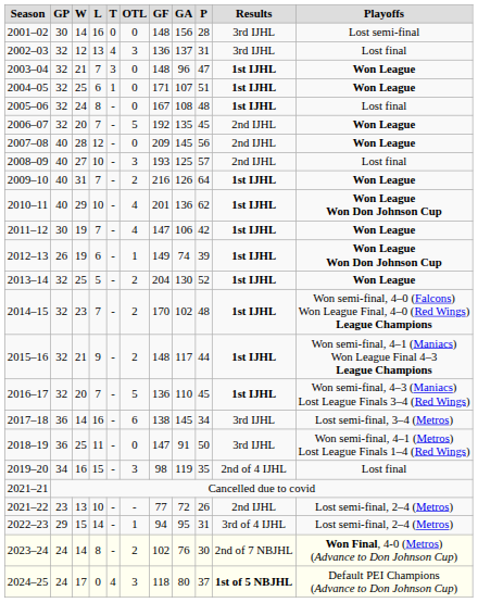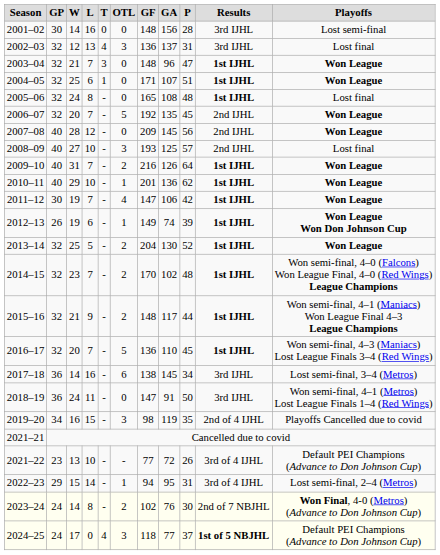2005–06 | GF: 167 -> 165
2010–11 | OTL: 4 -> 1
2010–11 | Playoffs: Won League Won Don Johnson Cup -> Won League
2018–19 | W: 25 -> 24
2019–20 | Playoffs: Lost final -> Playoffs Cancelled due to covid
2021–22 | Results: 2nd IJHL -> 3rd of 4 IJHL
2021–22 | Playoffs: Lost semi-final, 2–4 (Metros) -> Default PEI Champions (Advance to Don Johnson Cup)
2024–25 | GA: 80 -> 77
